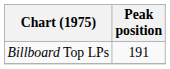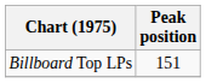Billboard Top LPs | Peak position: 191 -> 151
